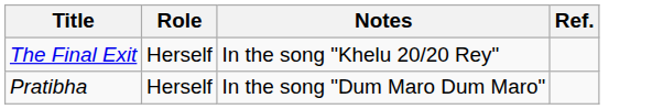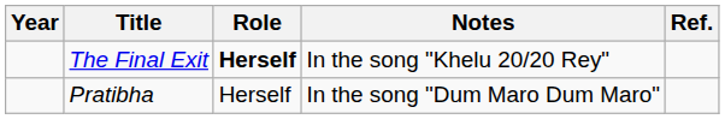+ column: Year
The Final Exit | Role: normal -> bold
